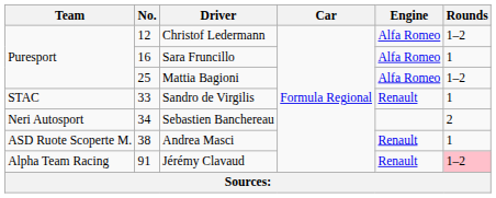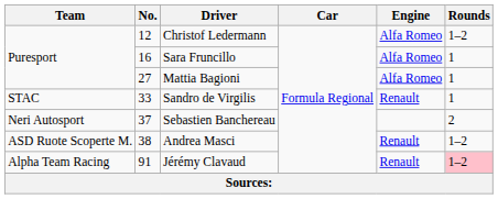Mattia Bagioni | No.: 25 -> 27
Mattia Bagioni | Rounds: 1–2 -> 1
Sebastien Banchereau | No.: 34 -> 37
Andrea Masci | Rounds: 1 -> 1–2
